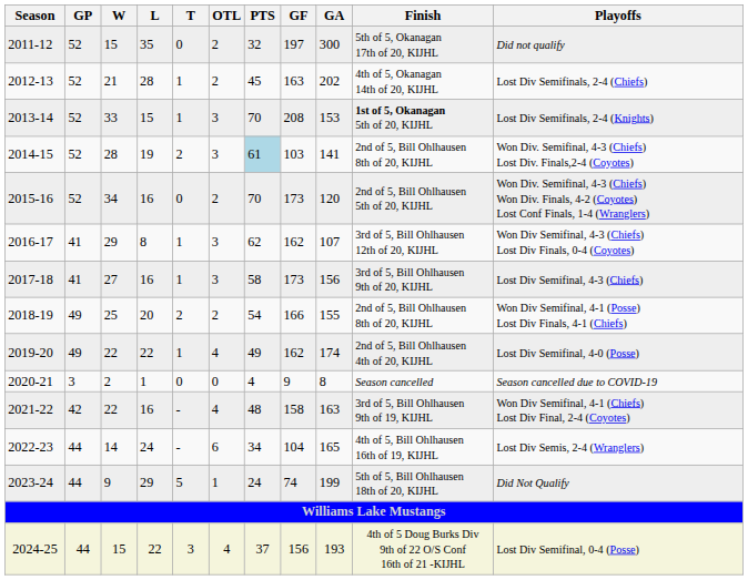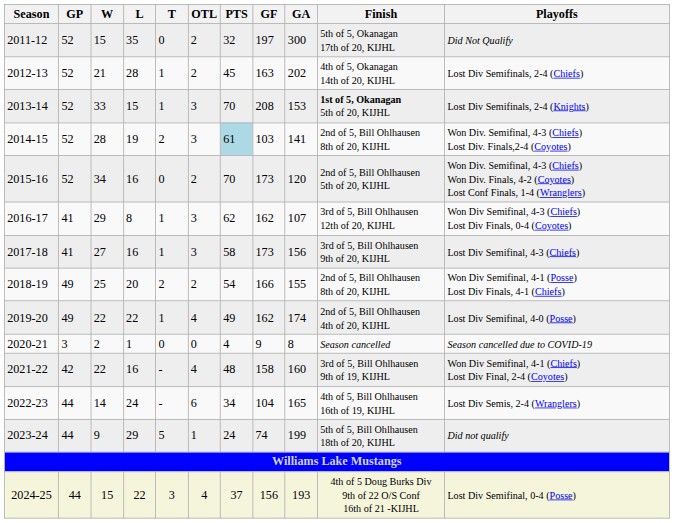2011-12 | Playoffs: Did not qualify -> Did Not Qualify
2021-22 | GA: 163 -> 160
2023-24 | Playoffs: Did Not Qualify -> Did not qualify
